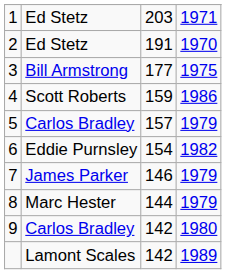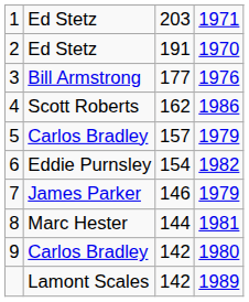3 | column 4: 1975 -> 1976
4 | column 3: 159 -> 162
8 | column 4: 1979 -> 1981
